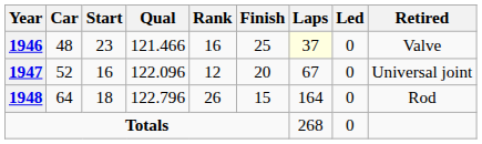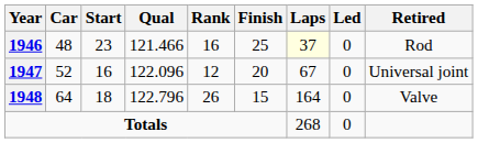1946 | Retired: Valve -> Rod
1948 | Retired: Rod -> Valve
